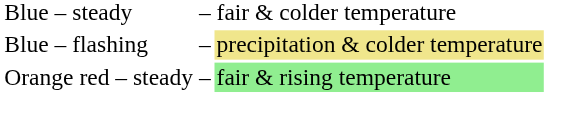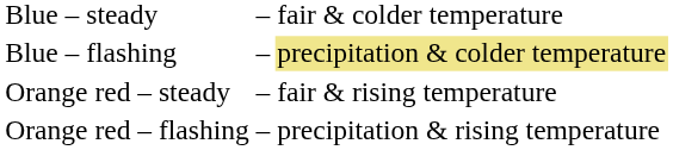Orange red – steady | column 4: lightgreen background -> no background
+ row: Orange red – flashing | – | precipitation & rising temperature
